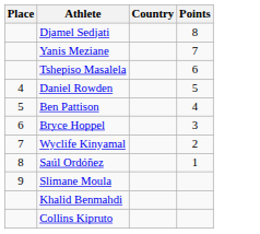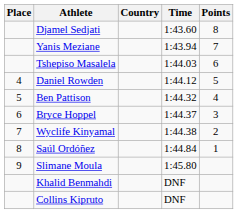+ column: Time | 1:43.60 | 1:43.94 | 1:44.03 | 1:44.12 | 1:44.32 | 1:44.37 | 1:44.38 | 1:44.84 | 1:45.80 | DNF | DNF
